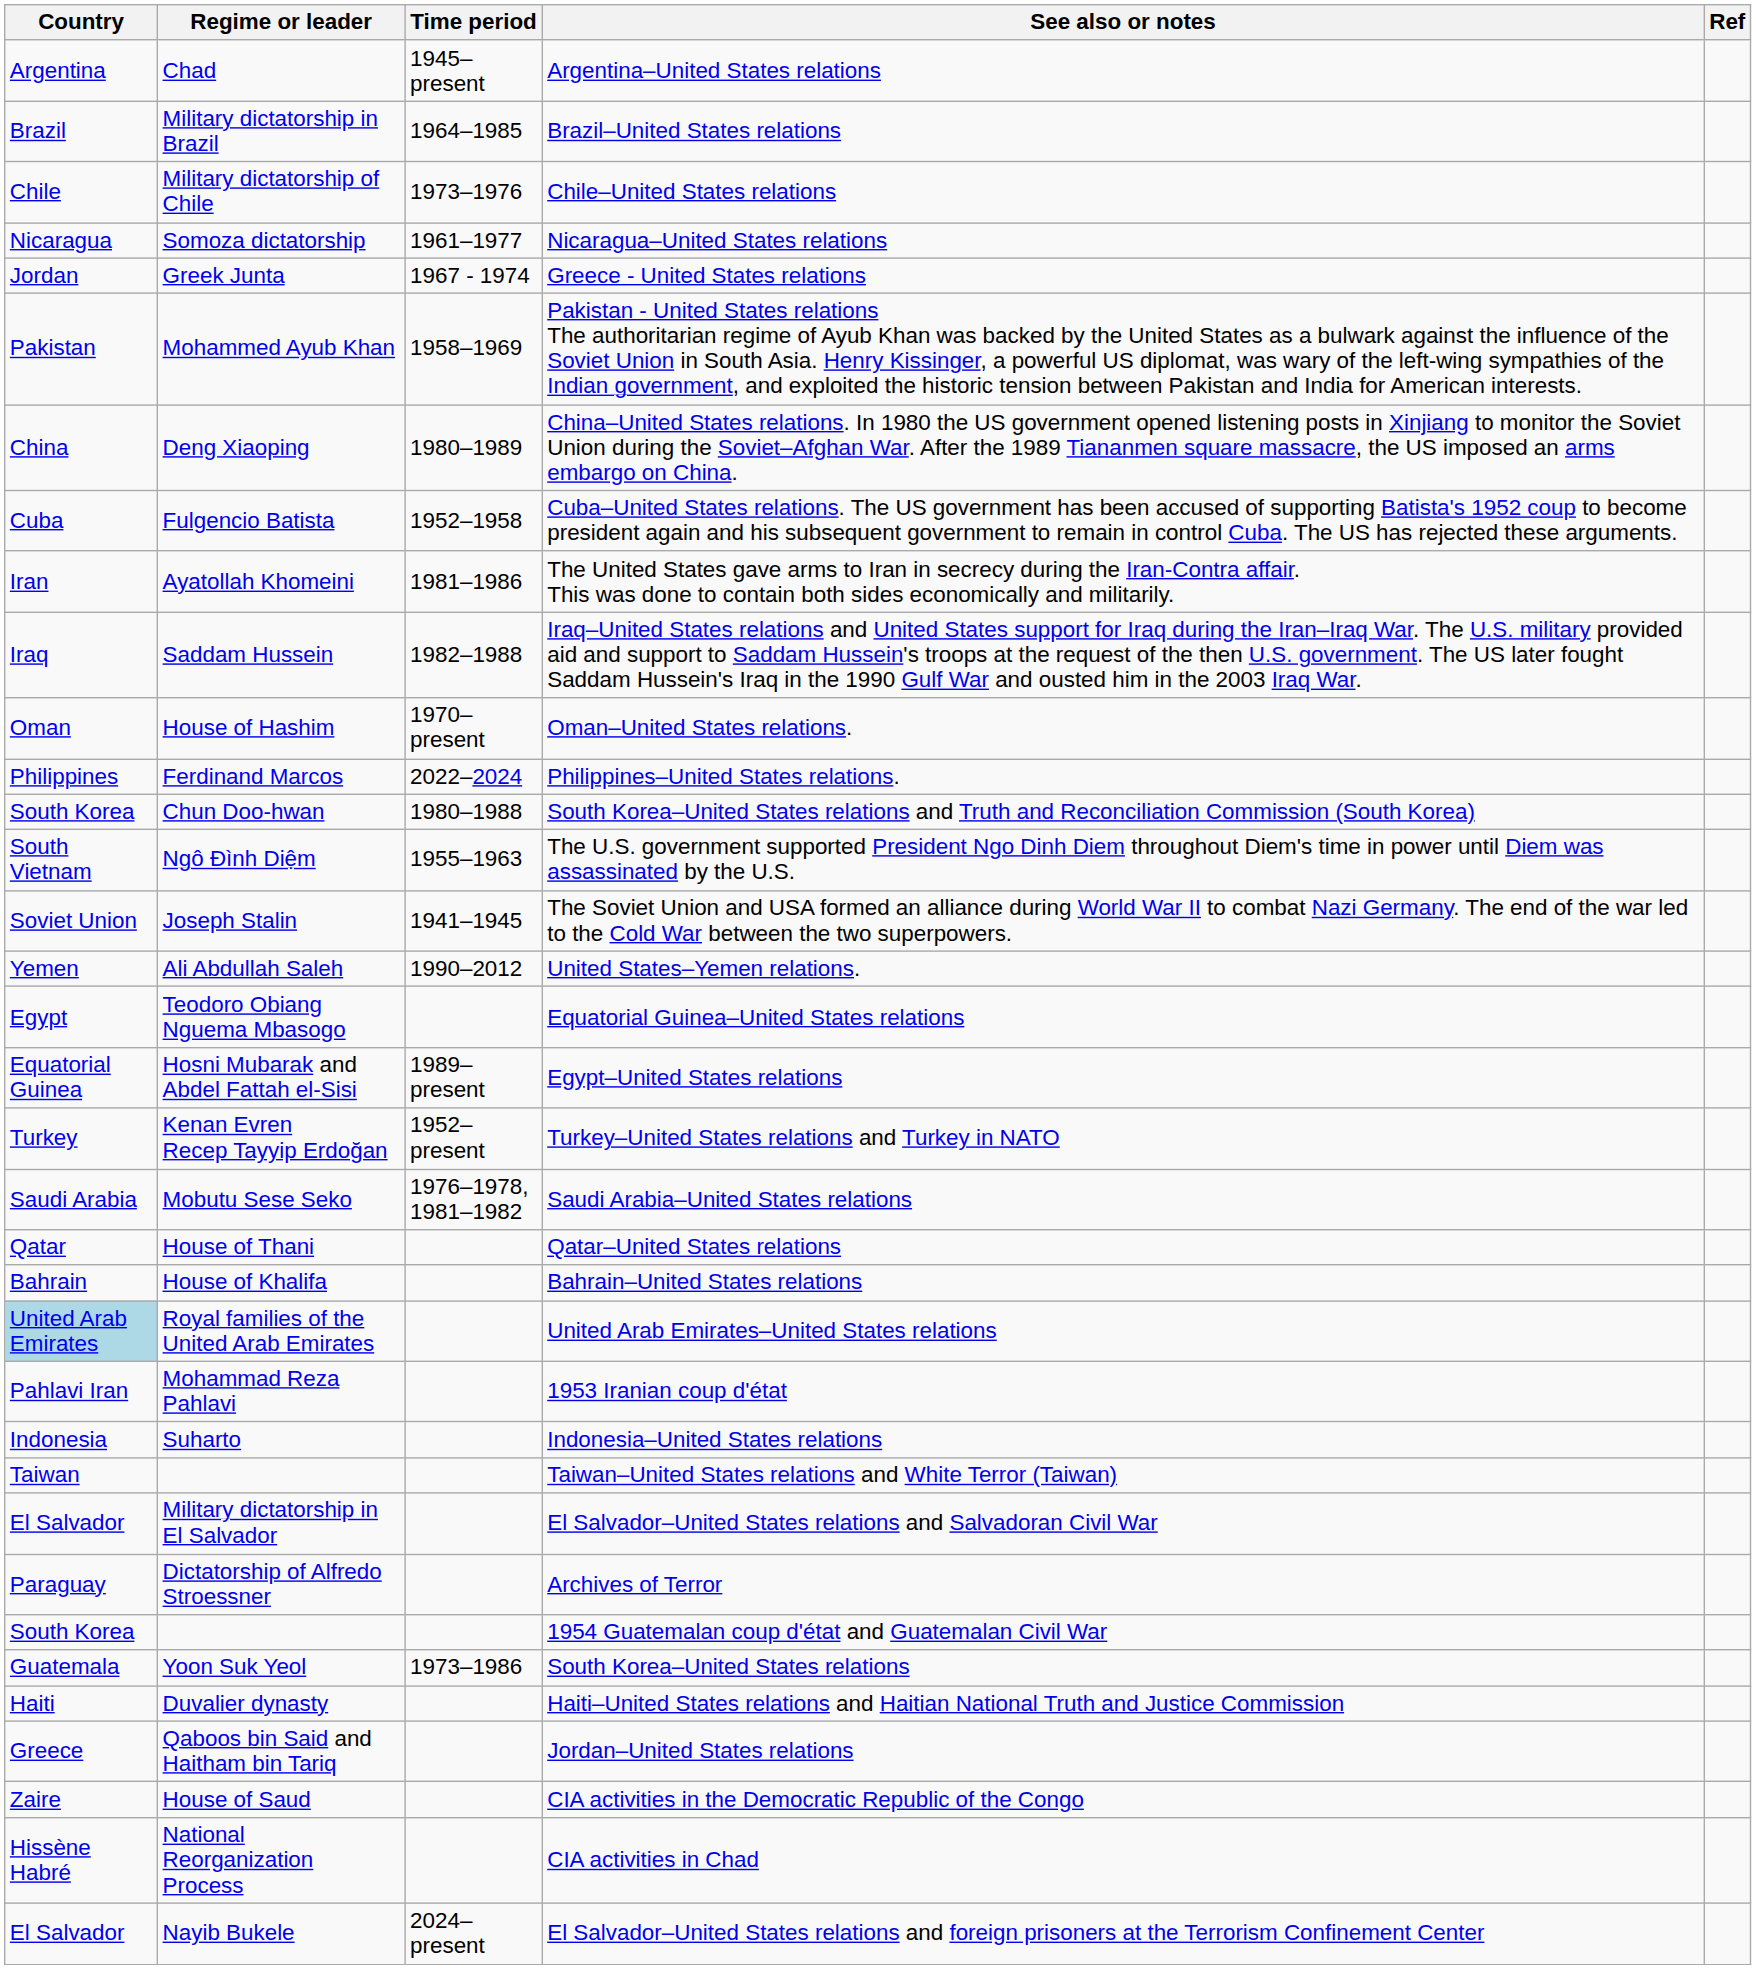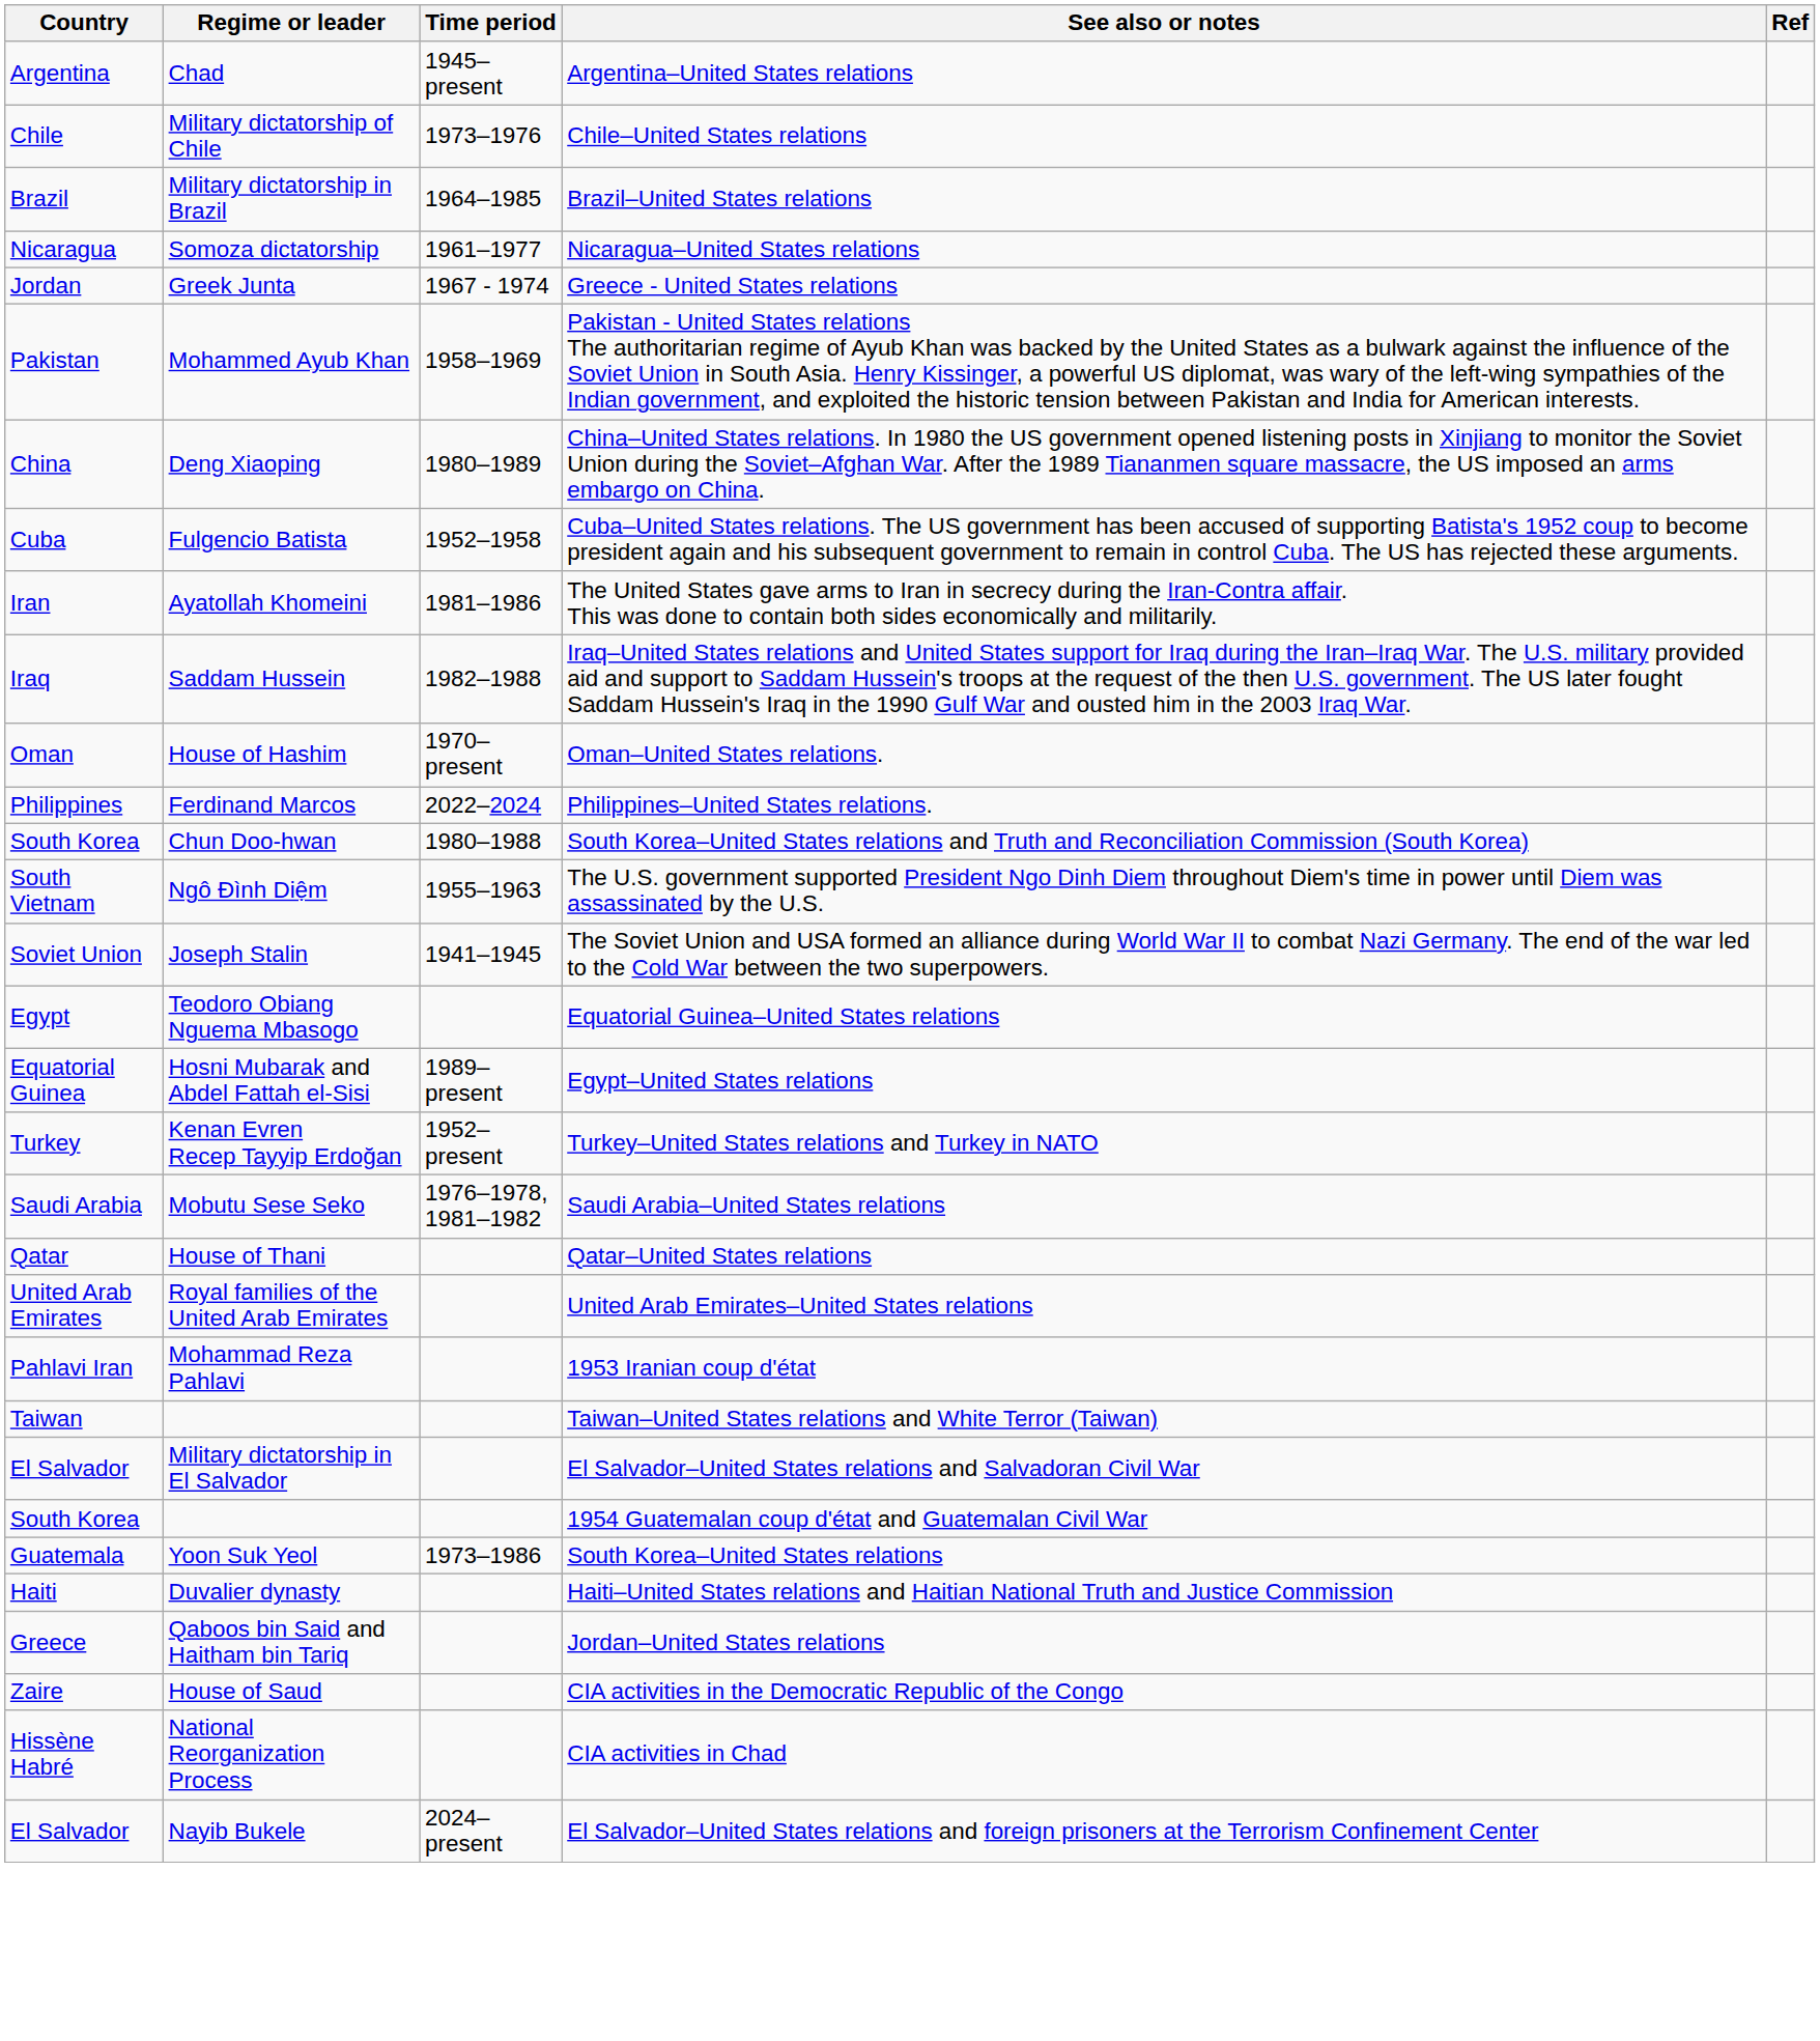rows swapped: Brazil–United States relations <-> Chile–United States relations
- row: Yemen | Ali Abdullah Saleh | 1990–2012 | United States–Yemen relations.
- row: Bahrain | House of Khalifa | Bahrain–United States relations
United Arab Emirates–United States relations | Country: lightblue background -> no background
- row: Indonesia | Suharto | Indonesia–United States relations
- row: Paraguay | Dictatorship of Alfredo Stroessner | Archives of Terror
